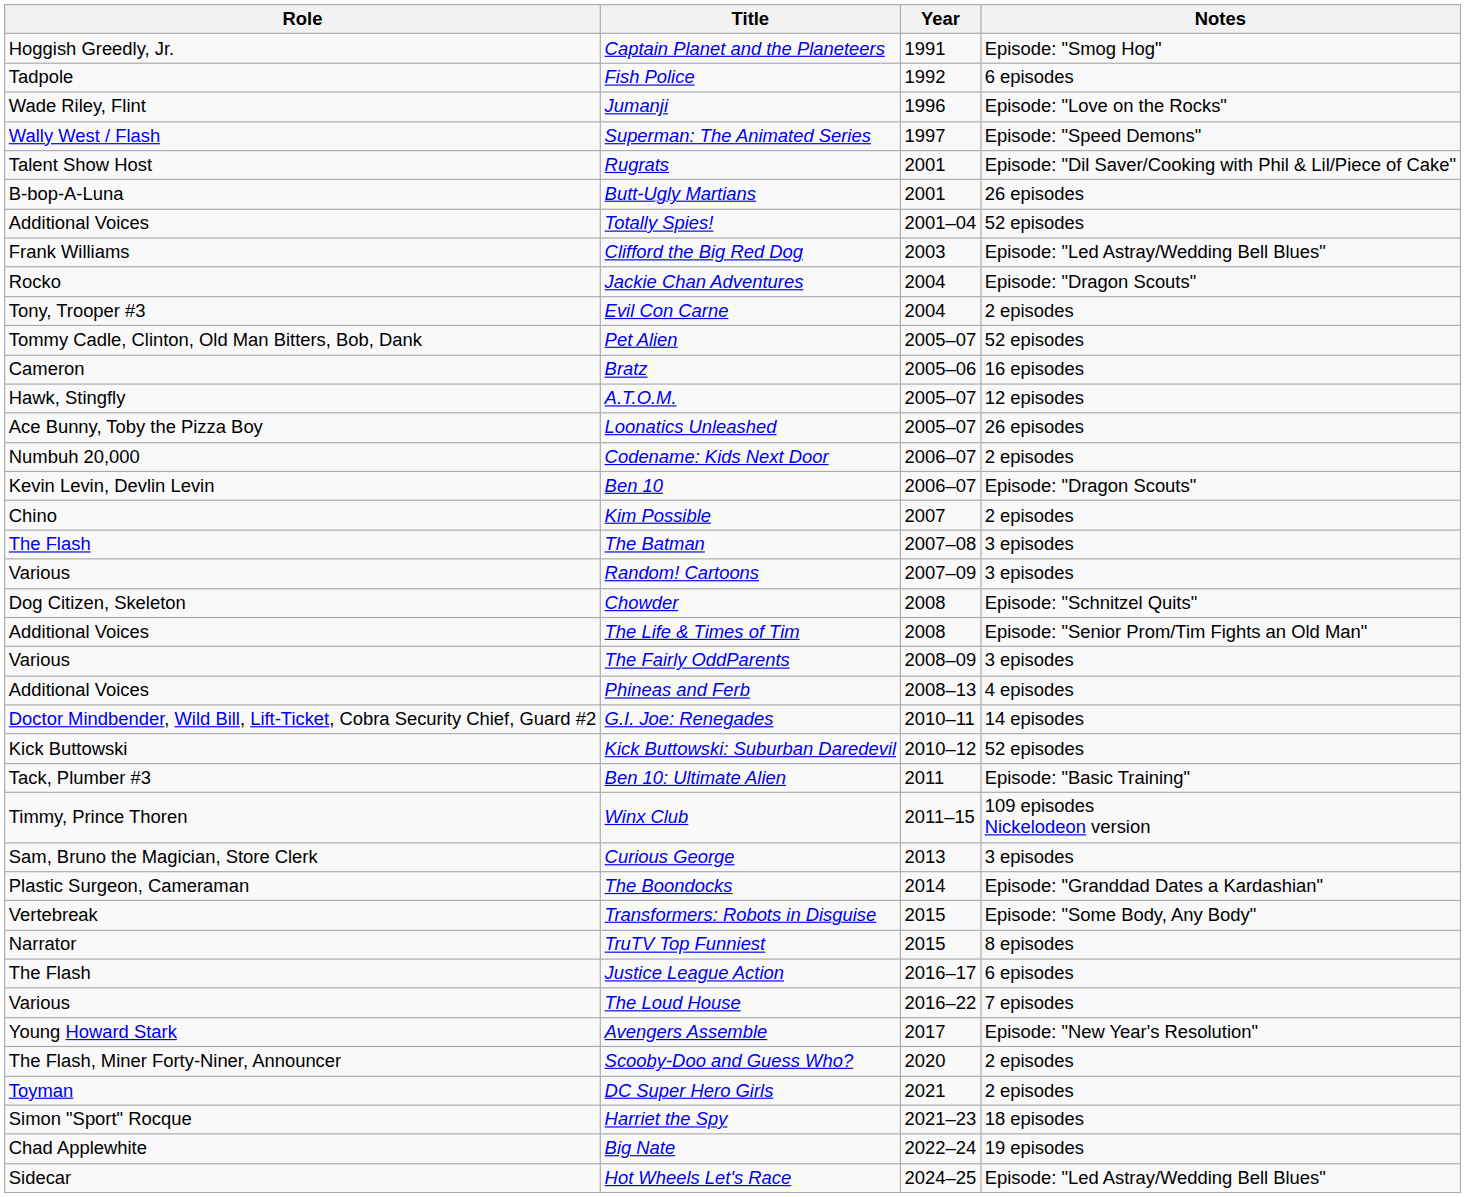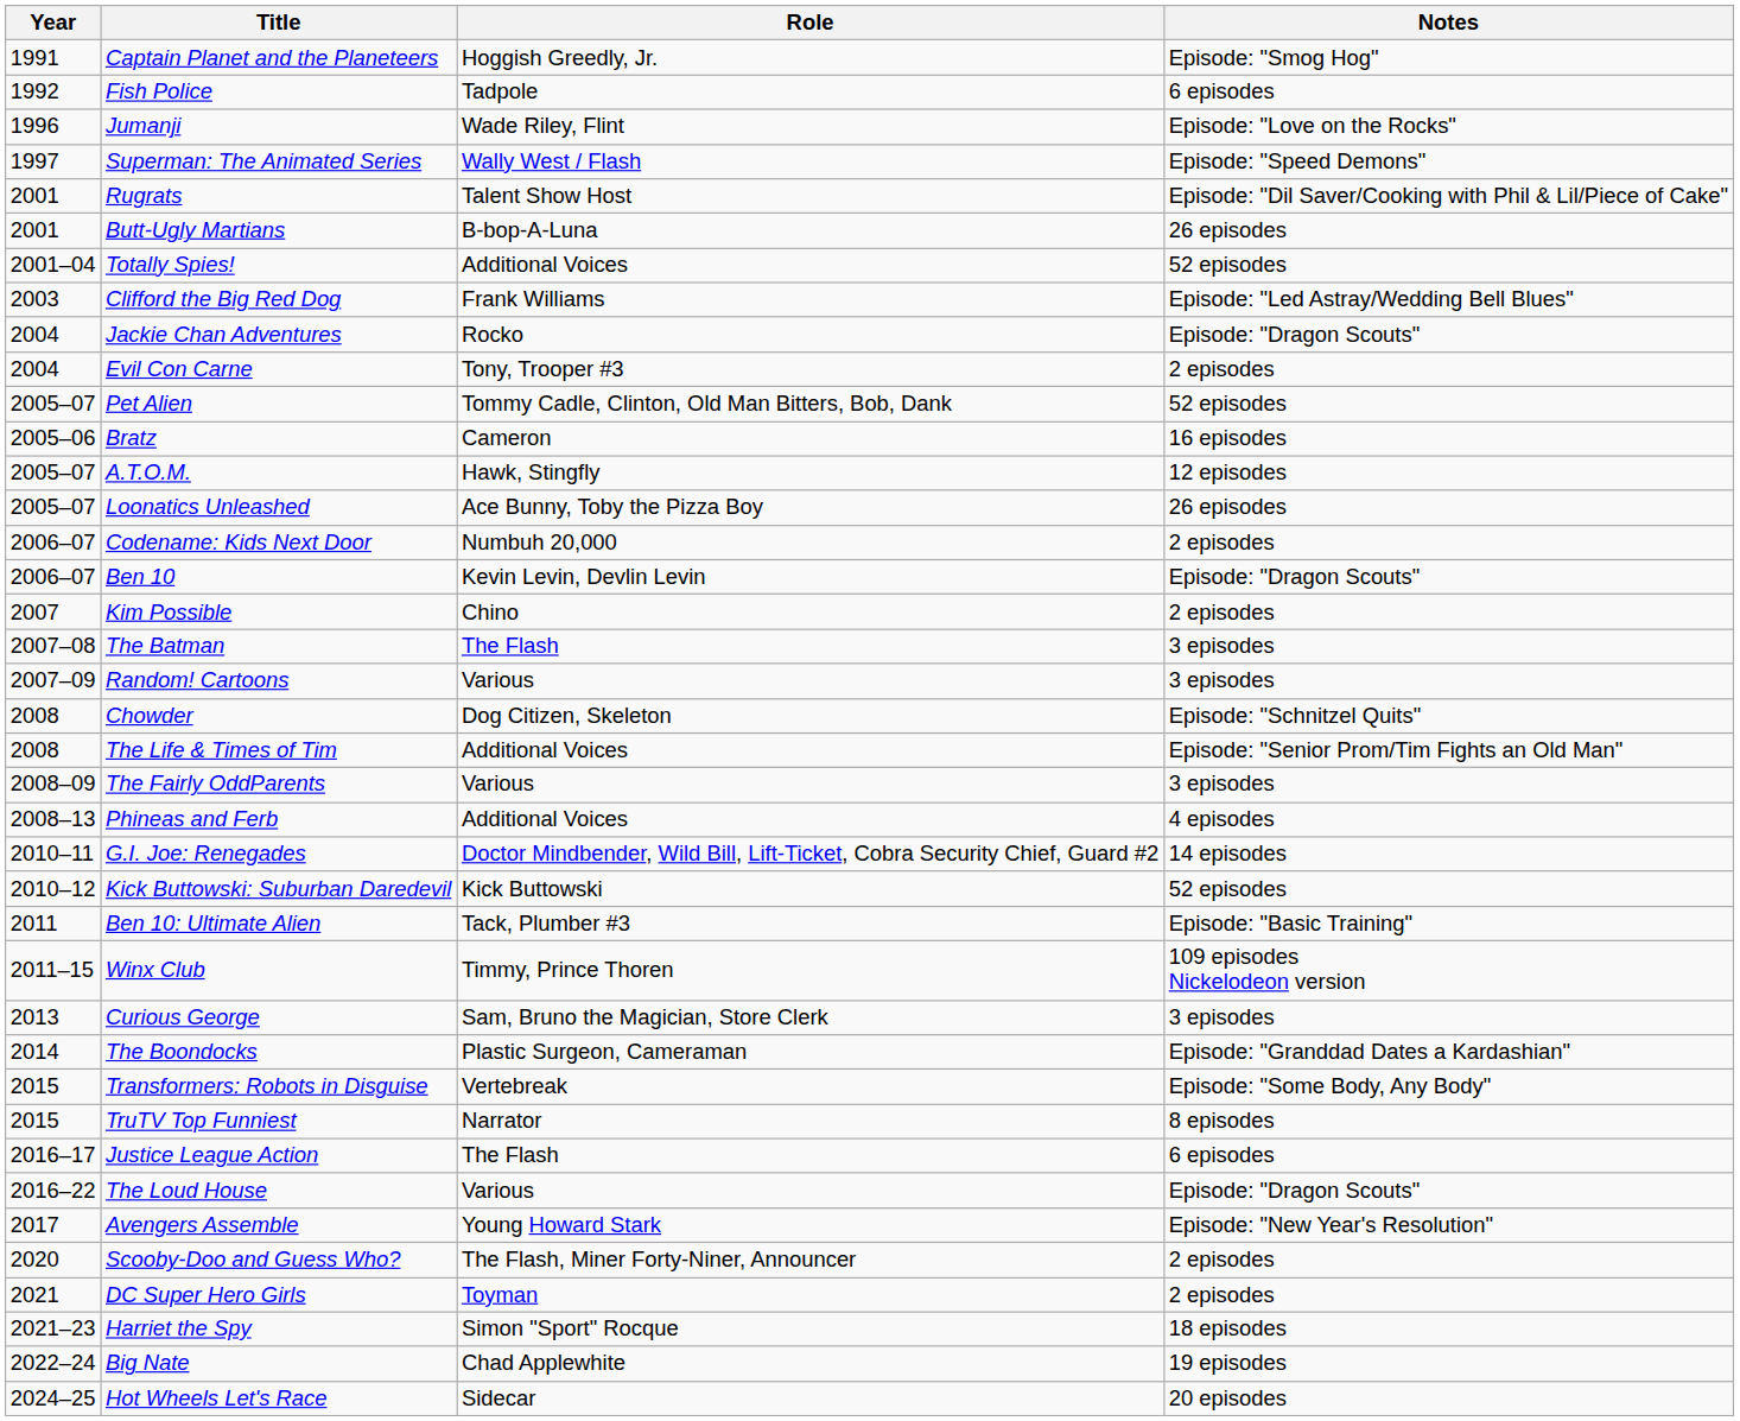columns swapped: Year <-> Role
The Loud House | Notes: 7 episodes -> Episode: "Dragon Scouts"
Hot Wheels Let's Race | Notes: Episode: "Led Astray/Wedding Bell Blues" -> 20 episodes
